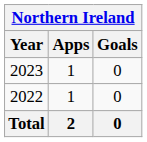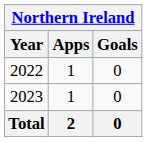rows swapped: 2022 <-> 2023
